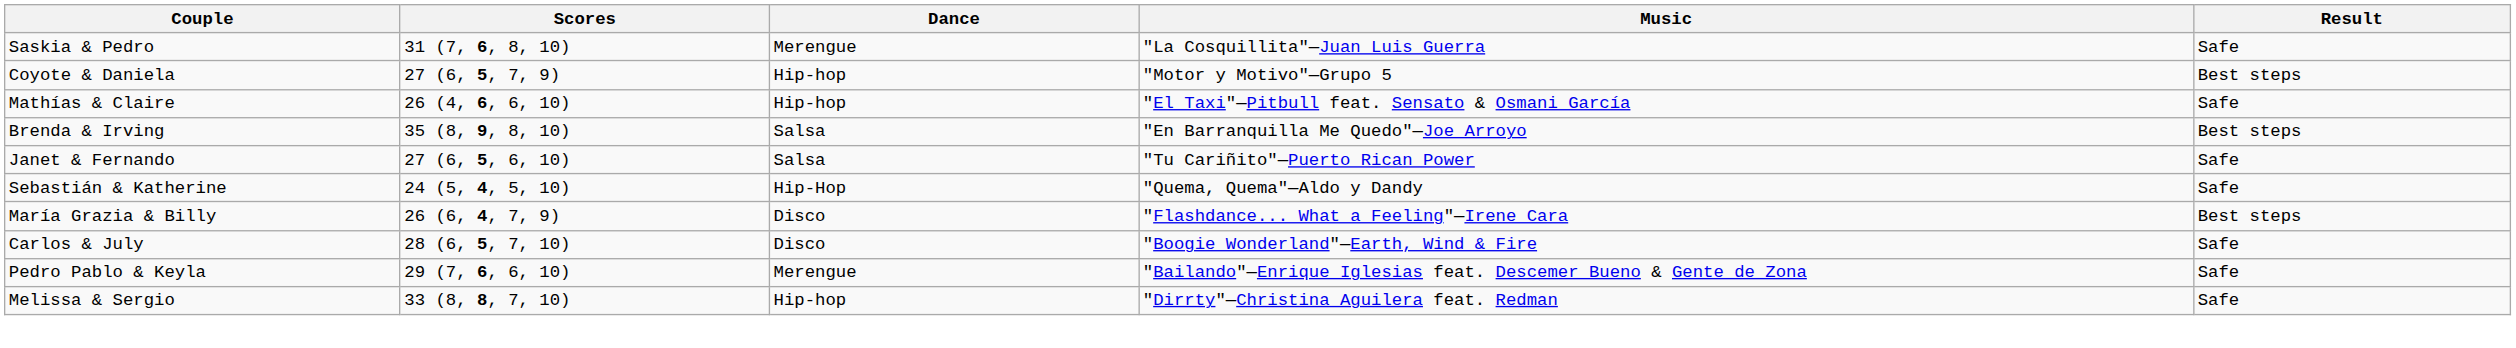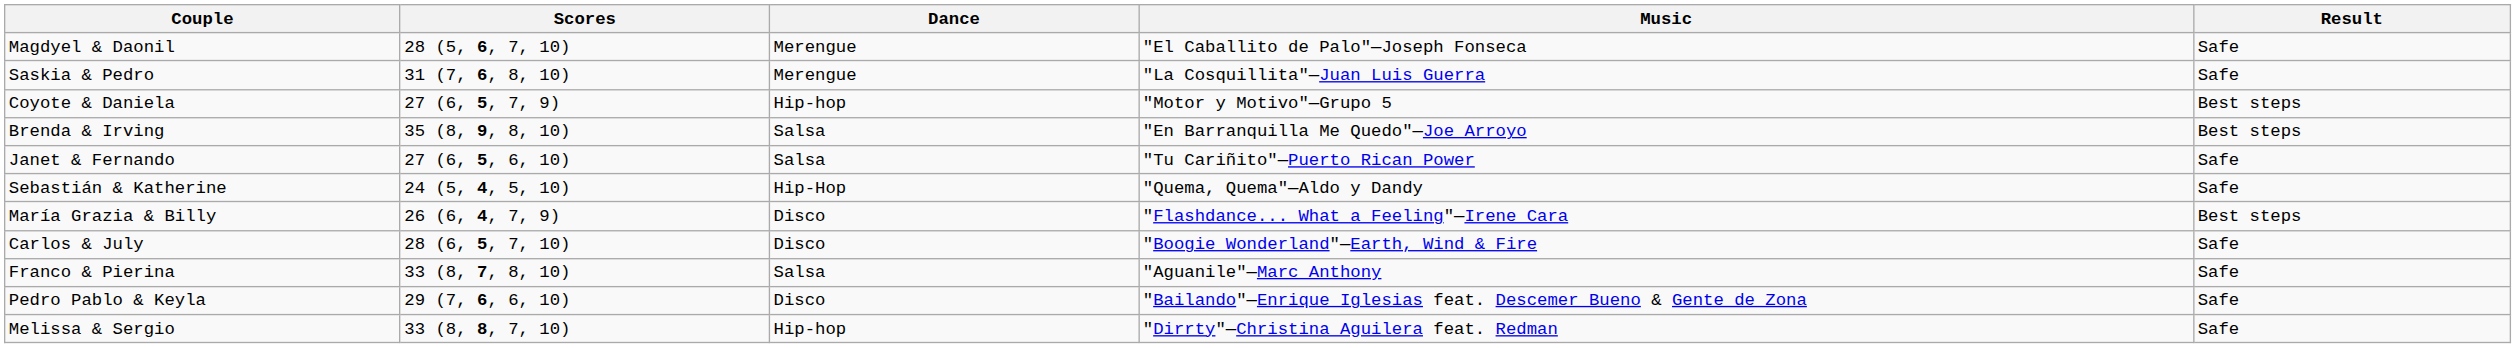+ row: Magdyel & Daonil | 28 (5, 6, 7, 10) | Merengue | "El Caballito de Palo"—Joseph Fonseca | Safe
- row: Mathías & Claire | 26 (4, 6, 6, 10) | Hip-hop | "El Taxi"—Pitbull feat. Sensato & Osmani García | Safe
+ row: Franco & Pierina | 33 (8, 7, 8, 10) | Salsa | "Aguanile"—Marc Anthony | Safe
Pedro Pablo & Keyla | Dance: Merengue -> Disco
